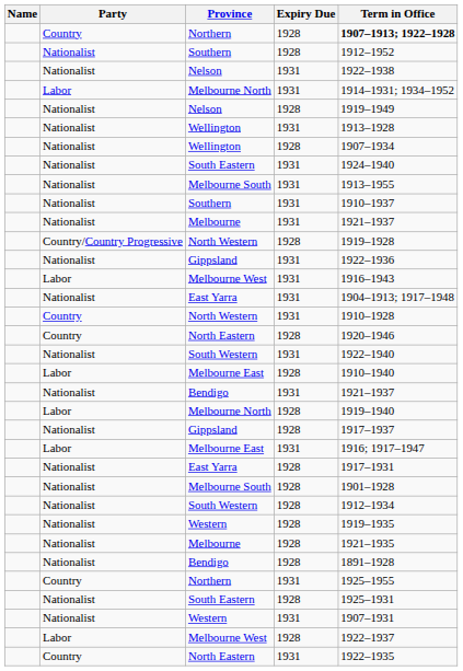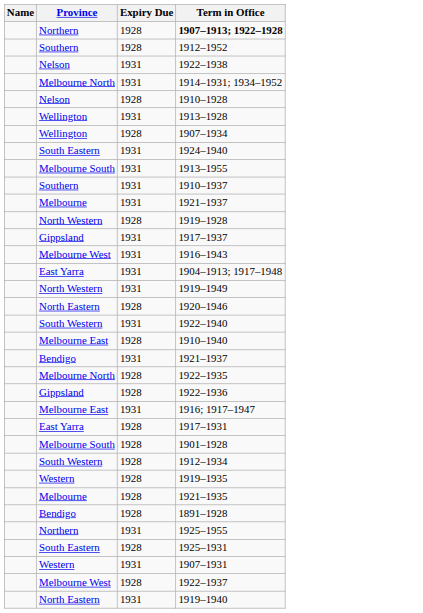- column: Party | Country | Nationalist | Nationalist | Labor | Nationalist | Nationalist | Nationalist | Nationalist | Nationalist | Nationalist | Nationalist | Country/Country Progressive | Nationalist | Labor | Nationalist | Country | Country | Nationalist | Labor | Nationalist | Labor | Nationalist | Labor | Nationalist | Nationalist | Nationalist | Nationalist | Nationalist | Nationalist | Country | Nationalist | Nationalist | Labor | Country
Nelson / 1928 | Term in Office: 1919–1949 -> 1910–1928
Gippsland / 1931 | Term in Office: 1922–1936 -> 1917–1937
North Western / 1931 | Term in Office: 1910–1928 -> 1919–1949
Melbourne North / 1928 | Term in Office: 1919–1940 -> 1922–1935
Gippsland / 1928 | Term in Office: 1917–1937 -> 1922–1936
North Eastern / 1931 | Term in Office: 1922–1935 -> 1919–1940
